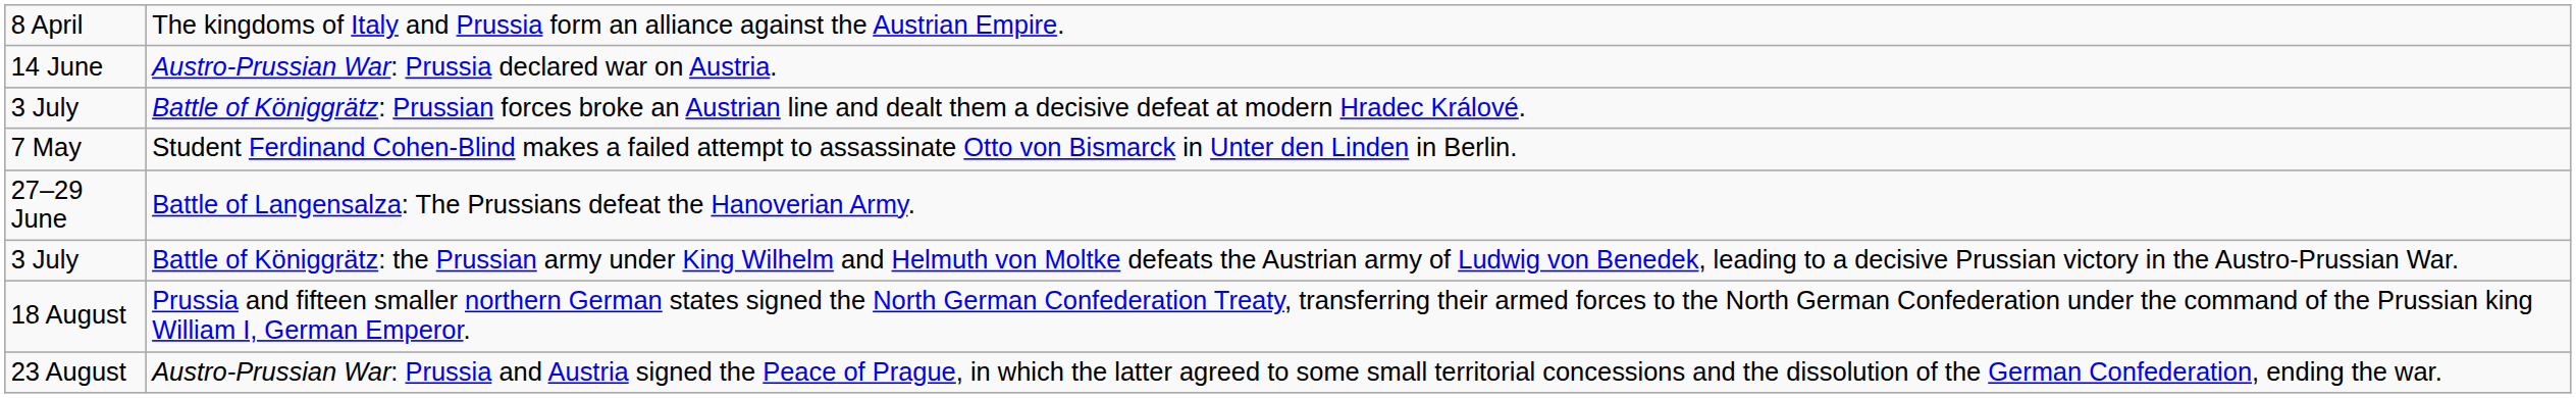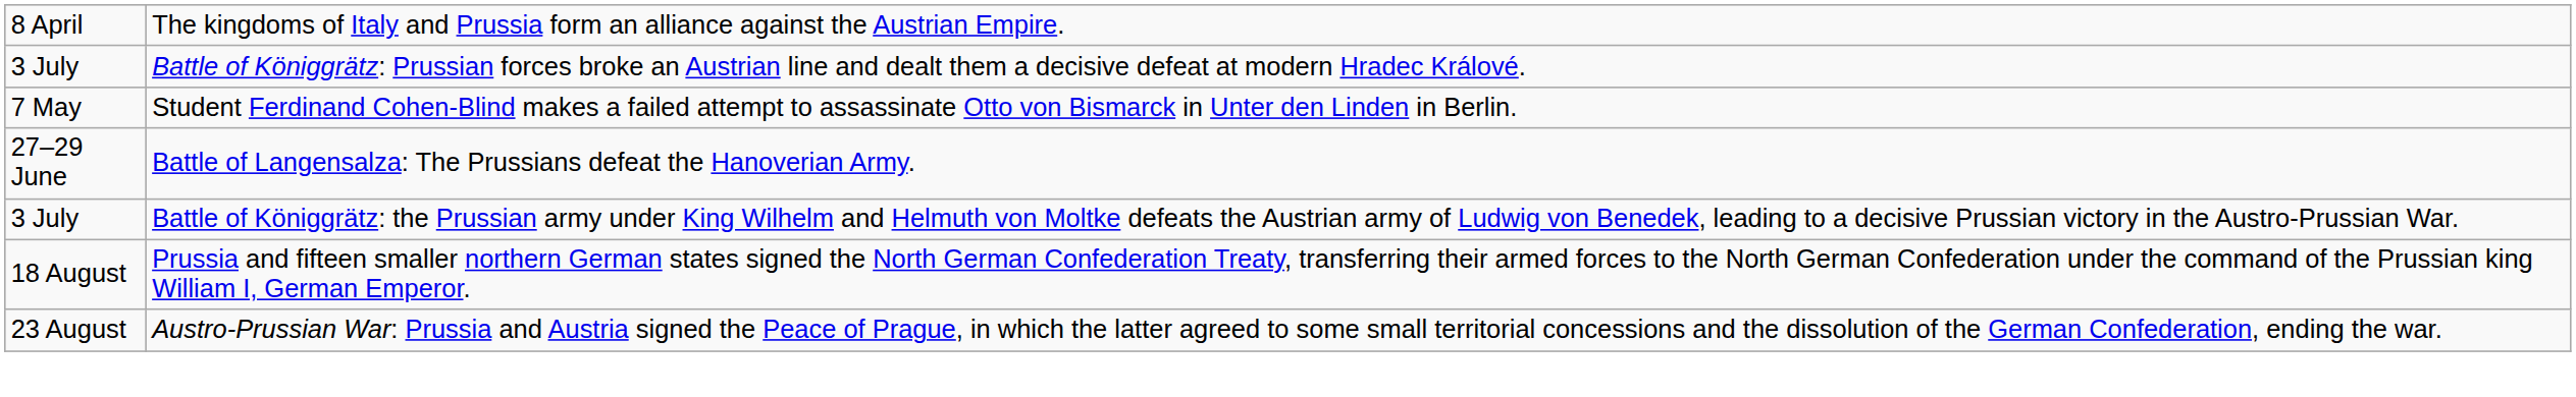- row: 14 June | Austro-Prussian War: Prussia declared war on Austria.
